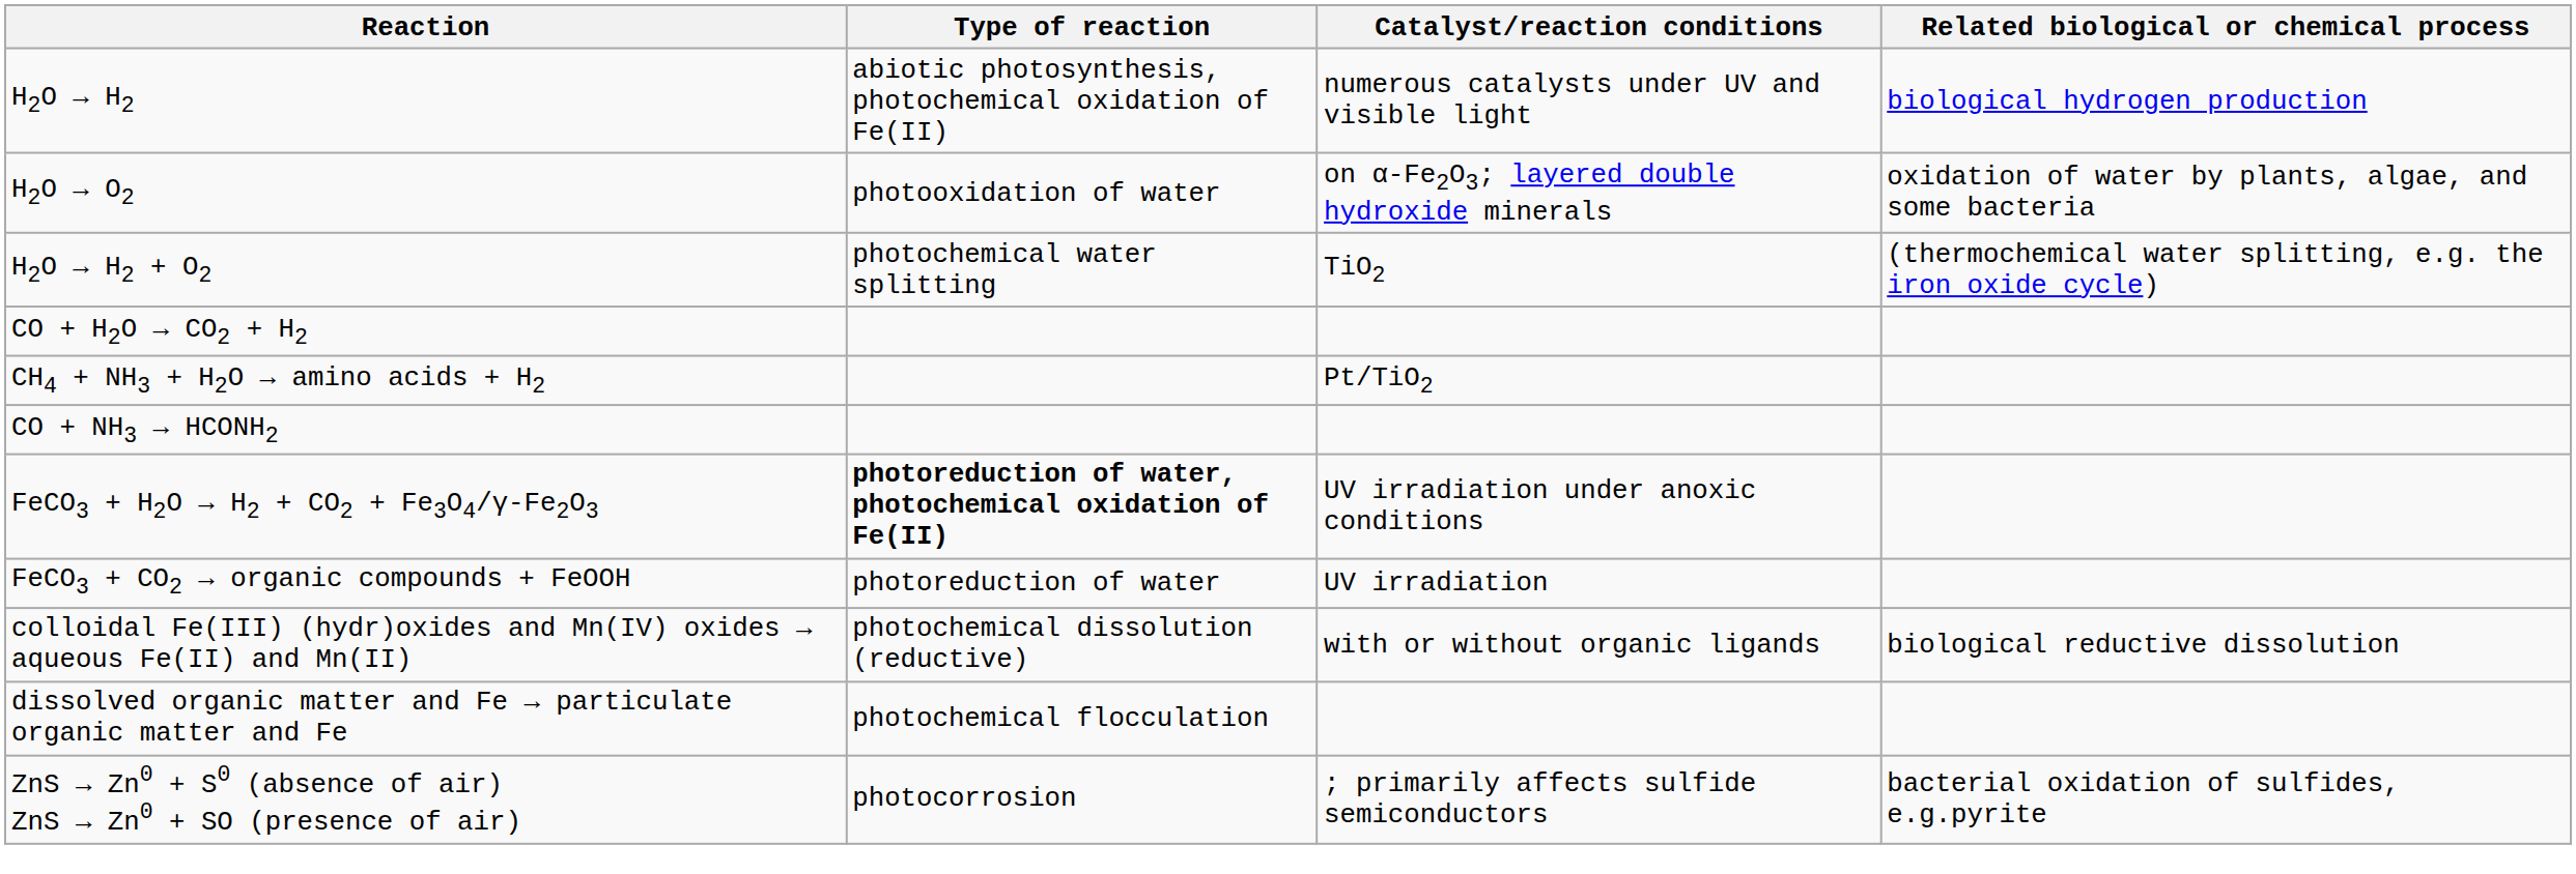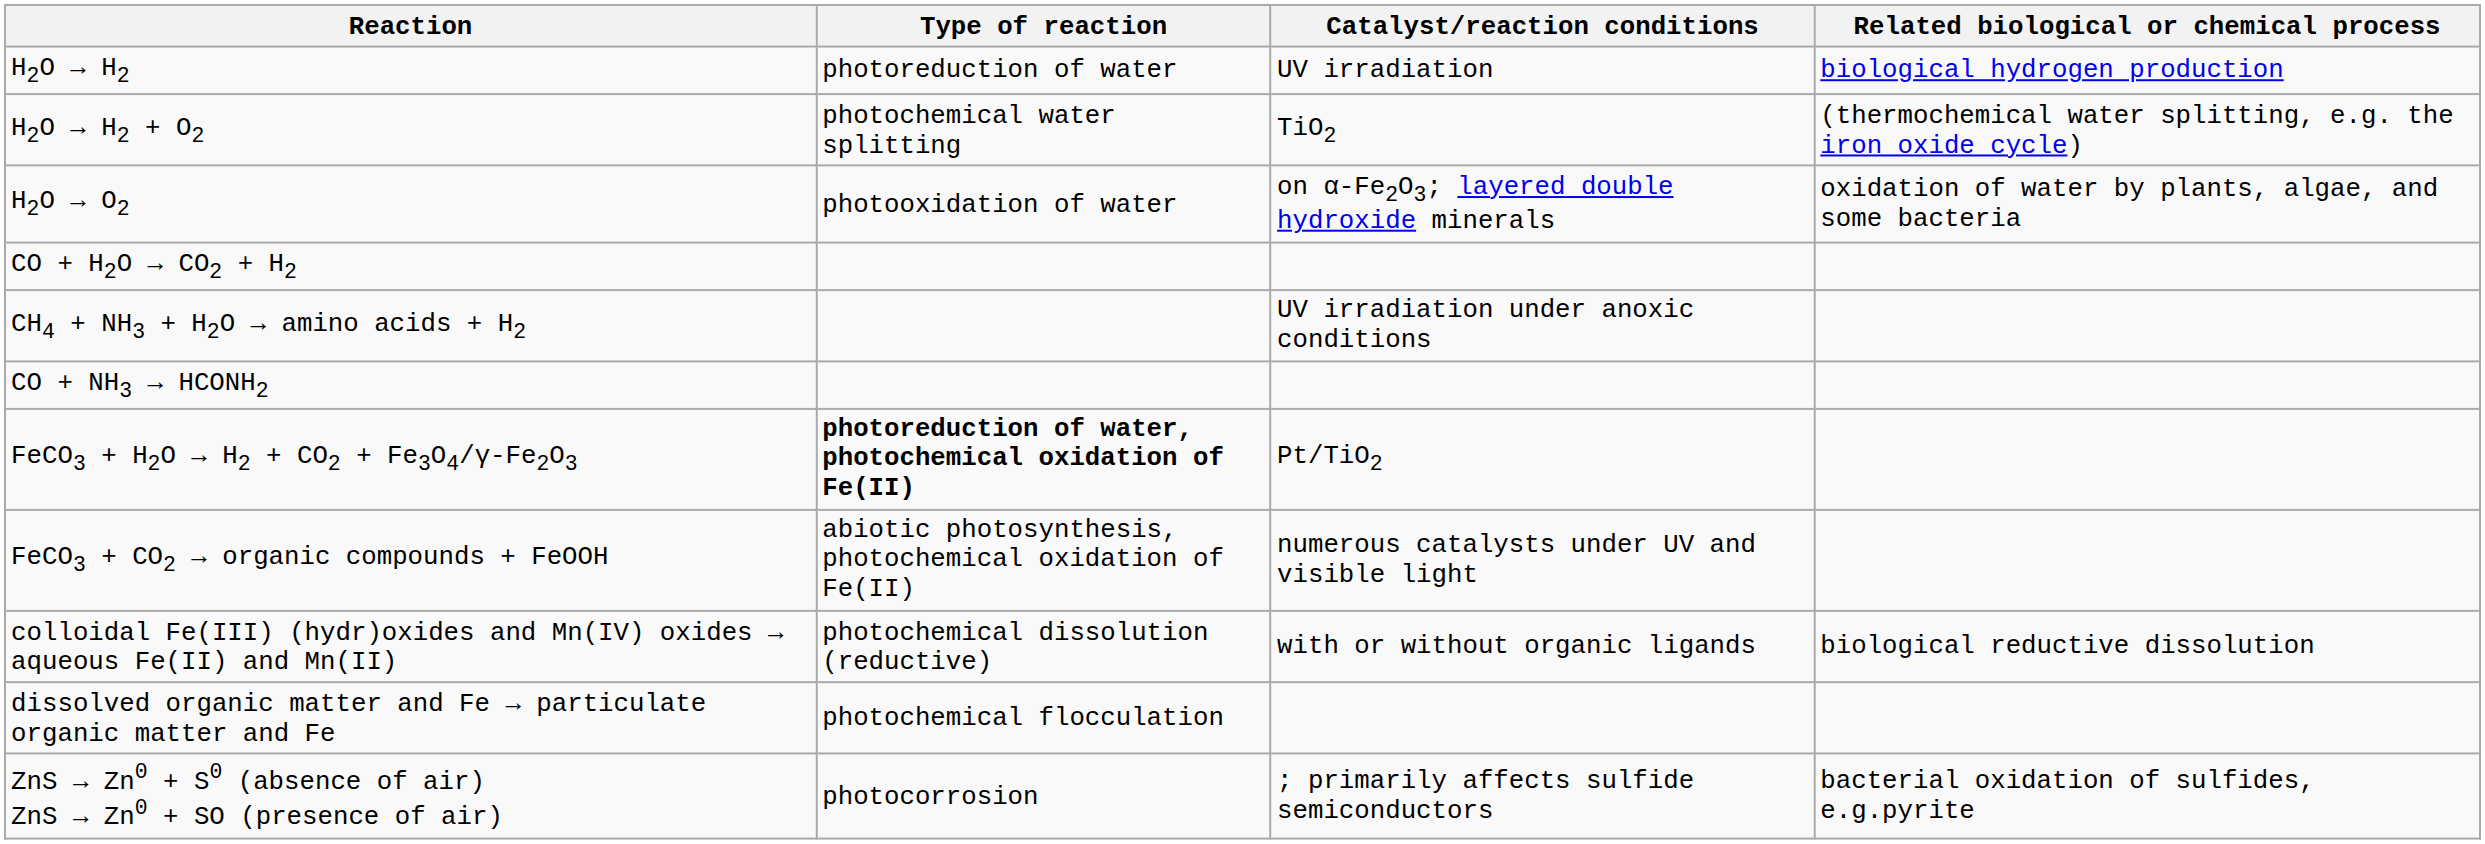H2O → H2 | Type of reaction: abiotic photosynthesis, photochemical oxidation of Fe(II) -> photoreduction of water
H2O → H2 | Catalyst/reaction conditions: numerous catalysts under UV and visible light -> UV irradiation
rows swapped: H2O → O2 <-> H2O → H2 + O2
CH4 + NH3 + H2O → amino acids + H2 | Catalyst/reaction conditions: Pt/TiO2 -> UV irradiation under anoxic conditions
FeCO3 + H2O → H2 + CO2 + Fe3O4/γ-Fe2O3 | Catalyst/reaction conditions: UV irradiation under anoxic conditions -> Pt/TiO2
FeCO3 + CO2 → organic compounds + FeOOH | Type of reaction: photoreduction of water -> abiotic photosynthesis, photochemical oxidation of Fe(II)
FeCO3 + CO2 → organic compounds + FeOOH | Catalyst/reaction conditions: UV irradiation -> numerous catalysts under UV and visible light
